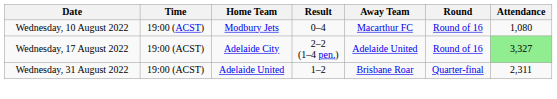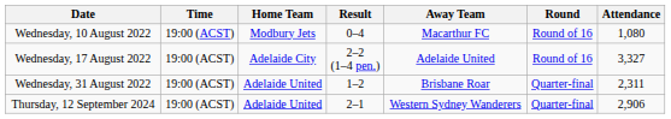Wednesday, 17 August 2022 | Attendance: lightgreen background -> no background
+ row: Thursday, 12 September 2024 | 19:00 (ACST) | Adelaide United | 2–1 | Western Sydney Wanderers | Quarter-final | 2,906
